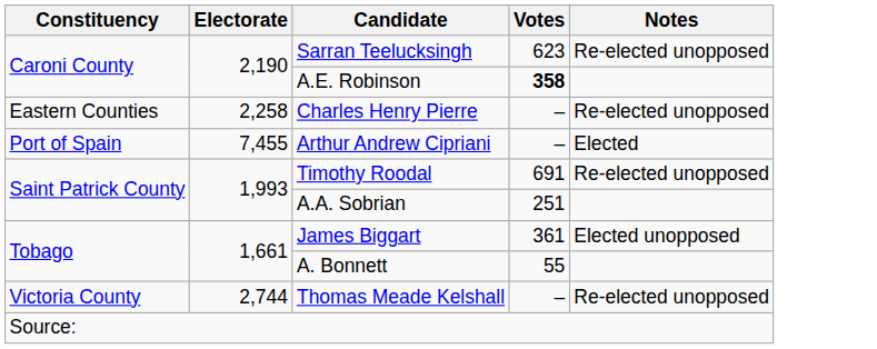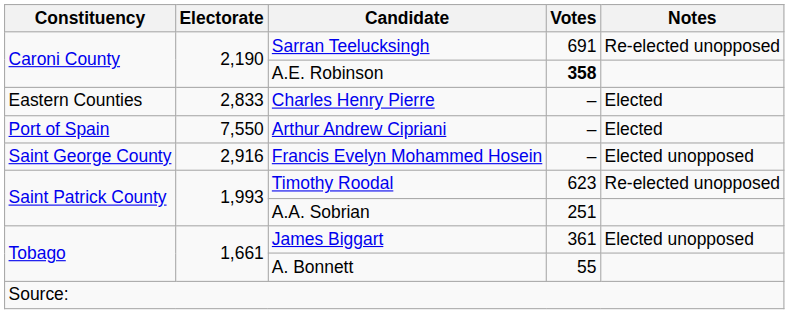Sarran Teelucksingh | Votes: 623 -> 691
Charles Henry Pierre | Electorate: 2,258 -> 2,833
Charles Henry Pierre | Notes: Re-elected unopposed -> Elected
Arthur Andrew Cipriani | Electorate: 7,455 -> 7,550
+ row: Saint George County | 2,916 | Francis Evelyn Mohammed Hosein | – | Elected unopposed
Timothy Roodal | Votes: 691 -> 623
- row: Victoria County | 2,744 | Thomas Meade Kelshall | – | Re-elected unopposed
